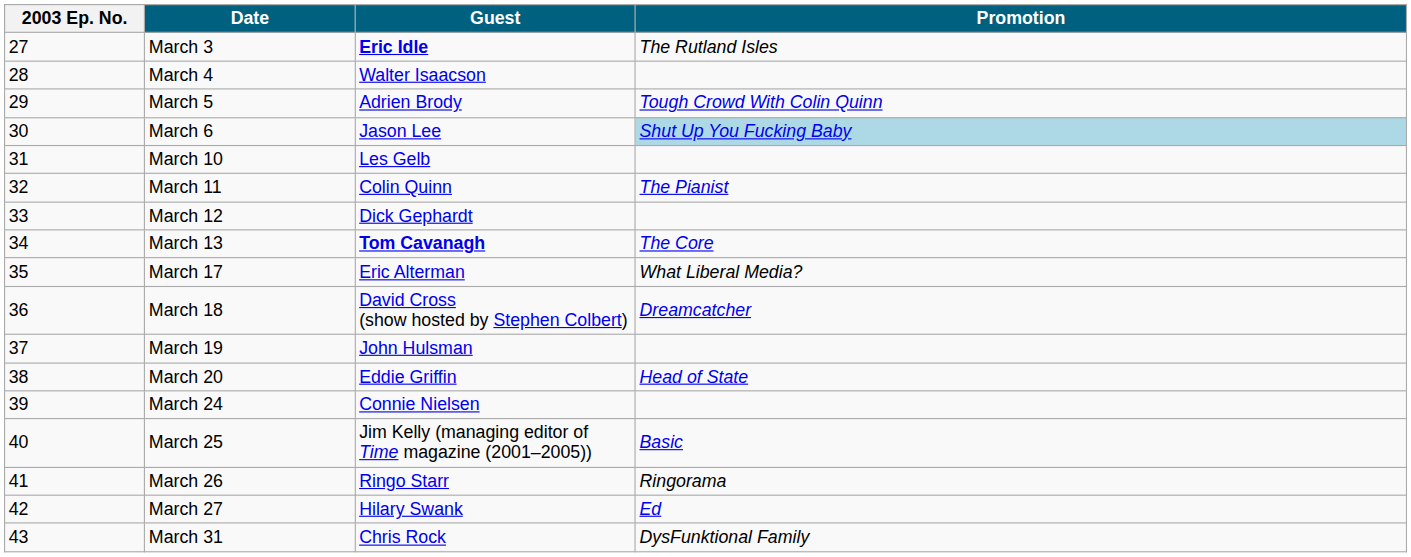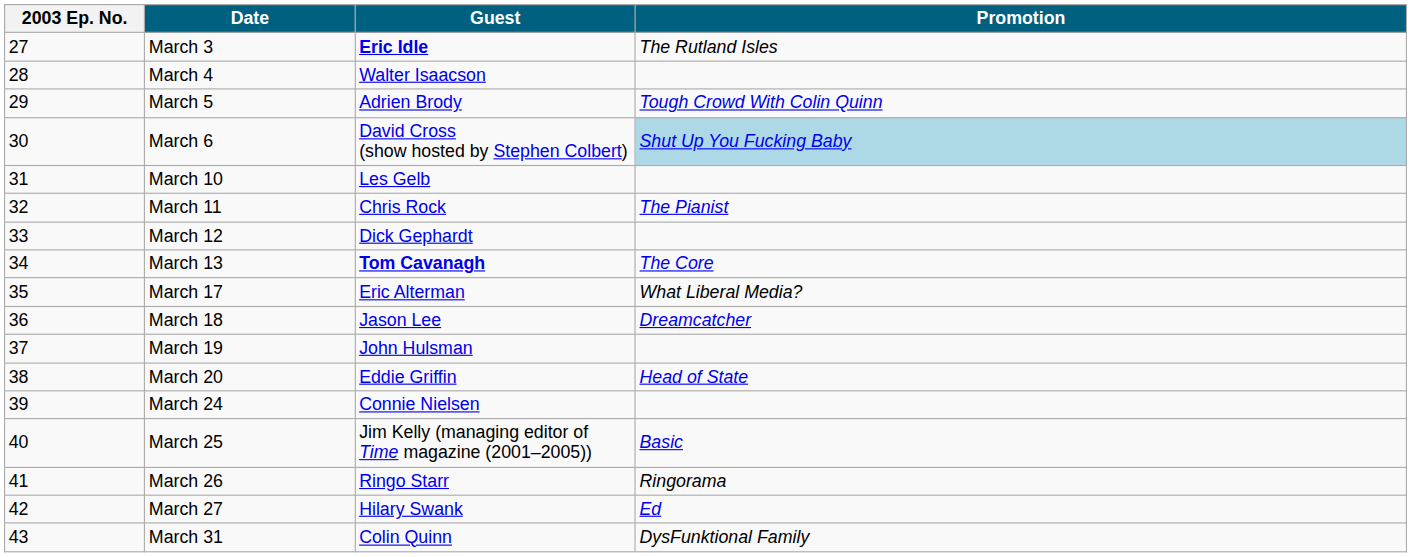March 6 | Guest: Jason Lee -> David Cross (show hosted by Stephen Colbert)
March 11 | Guest: Colin Quinn -> Chris Rock
March 18 | Guest: David Cross (show hosted by Stephen Colbert) -> Jason Lee
March 31 | Guest: Chris Rock -> Colin Quinn
